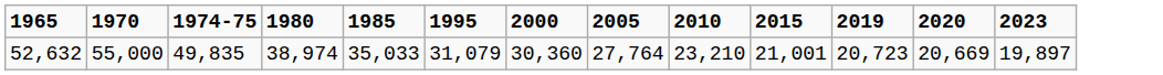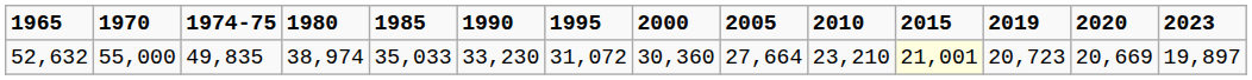+ column: 1990 | 33,230
52,632 | 1995: 31,079 -> 31,072
52,632 | 2005: 27,764 -> 27,664
52,632 | 2015: no background -> lightyellow background
